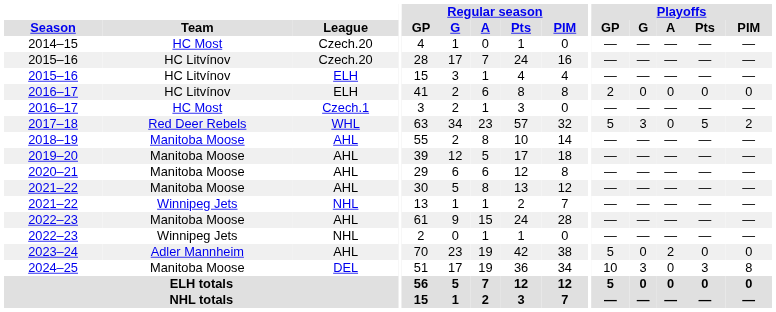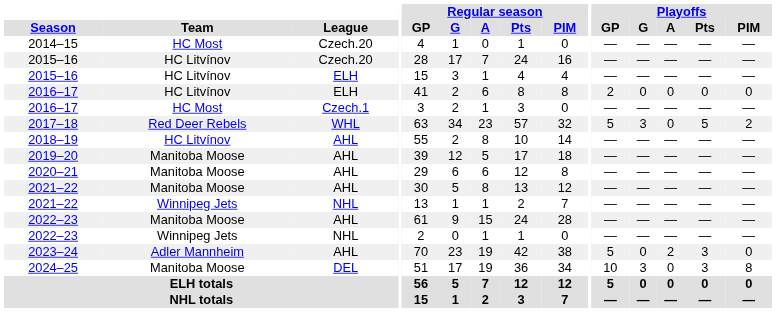2018–19 | Team: Manitoba Moose -> HC Litvínov
2023–24 | Playoffs / Pts: 0 -> 3
